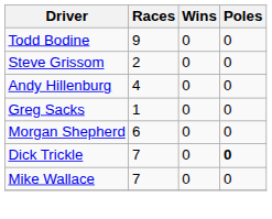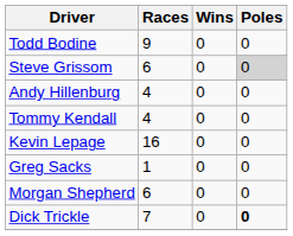Steve Grissom | Races: 2 -> 6
Steve Grissom | Poles: no background -> lightgrey background
+ row: Tommy Kendall | 4 | 0 | 0
+ row: Kevin Lepage | 16 | 0 | 0
- row: Mike Wallace | 7 | 0 | 0
